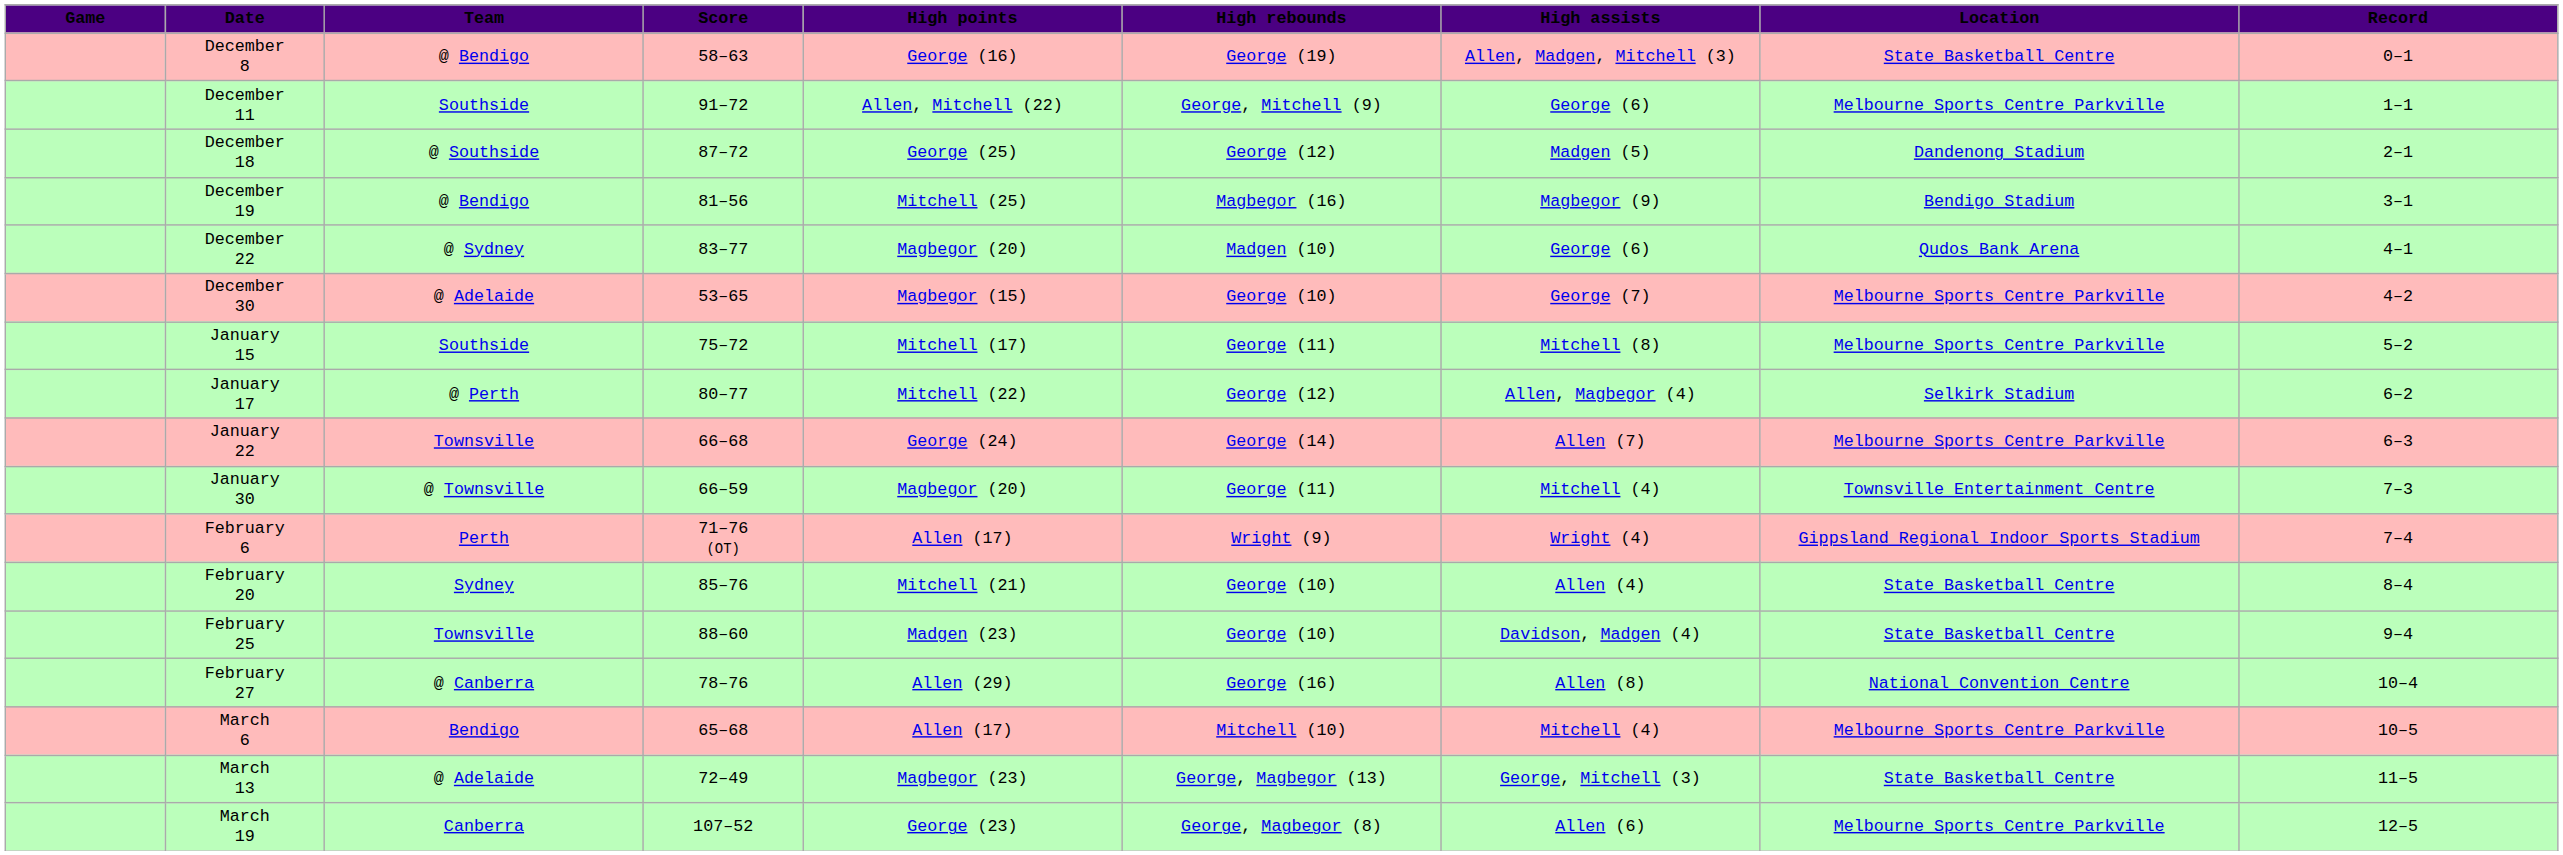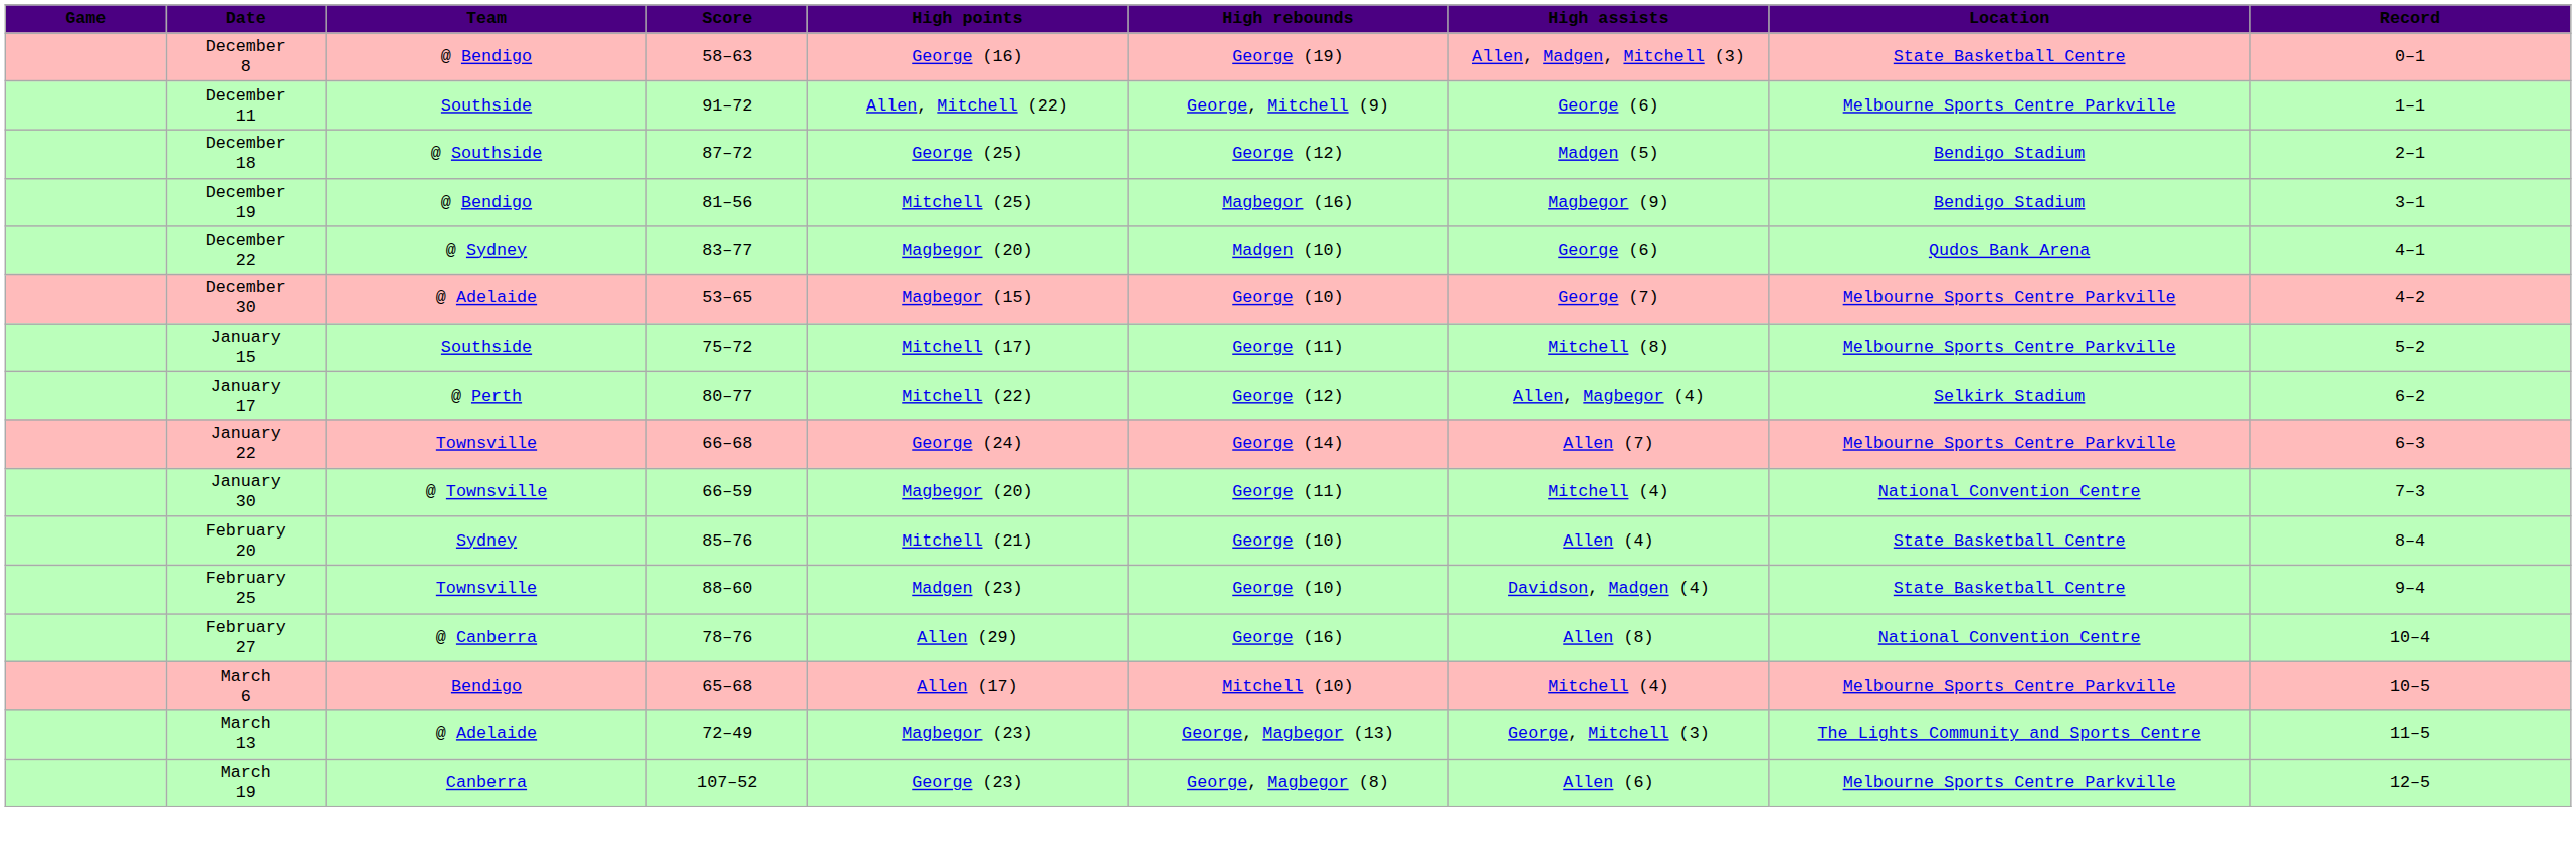December 18 | Location: Dandenong Stadium -> Bendigo Stadium
January 30 | Location: Townsville Entertainment Centre -> National Convention Centre
- row: February 6 | Perth | 71–76 (OT) | Allen (17) | Wright (9) | Wright (4) | Gippsland Regional Indoor Sports Stadium | 7–4
March 13 | Location: State Basketball Centre -> The Lights Community and Sports Centre
